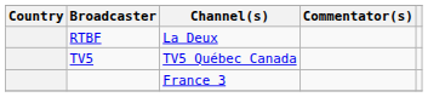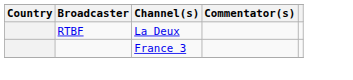- row: TV5 | TV5 Québec Canada
